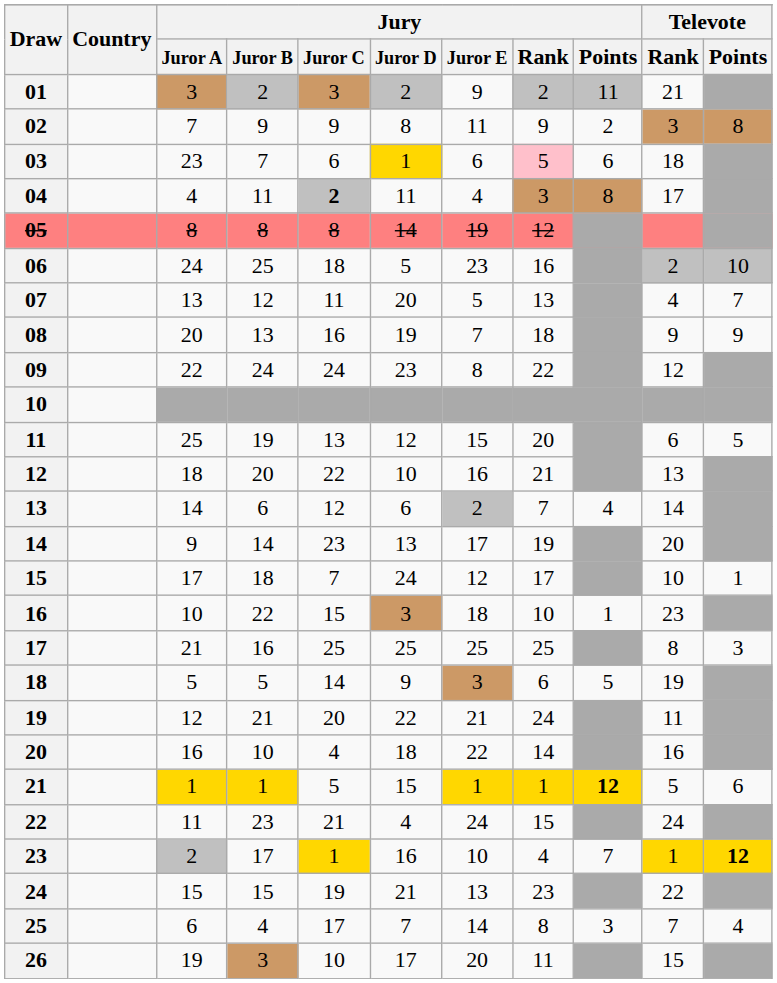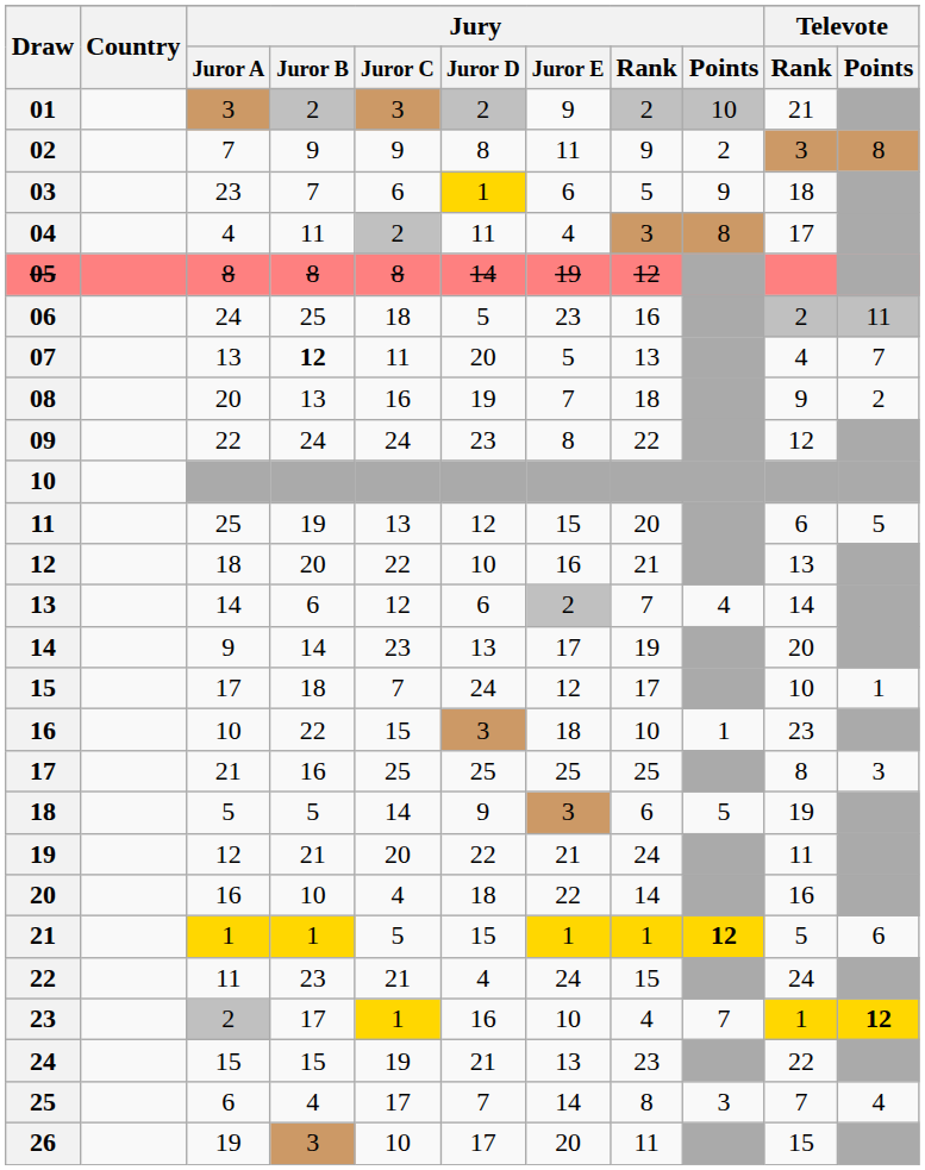01 | Jury / Points: 11 -> 10
03 | Jury / Rank: pink background -> no background
03 | Jury / Points: 6 -> 9
04 | Jury / Juror C: bold -> normal
06 | Televote / Points: 10 -> 11
07 | Jury / Juror B: normal -> bold
08 | Televote / Points: 9 -> 2
